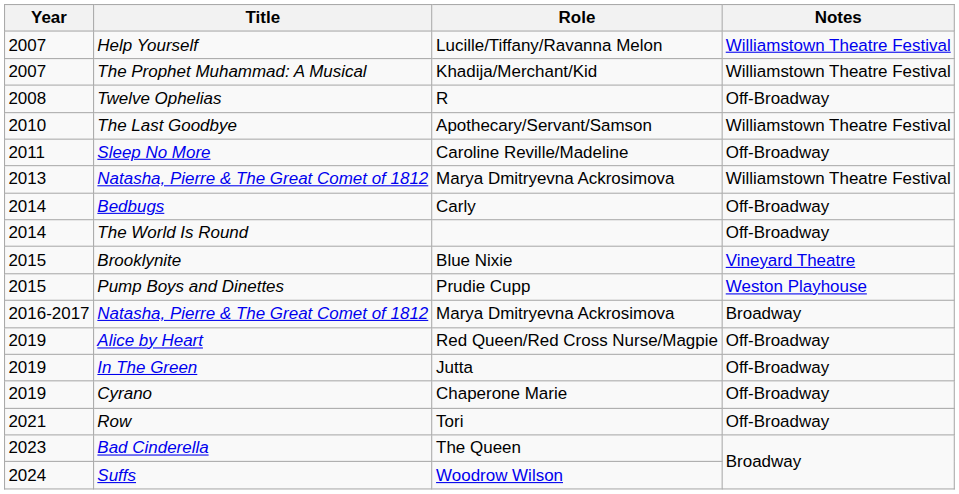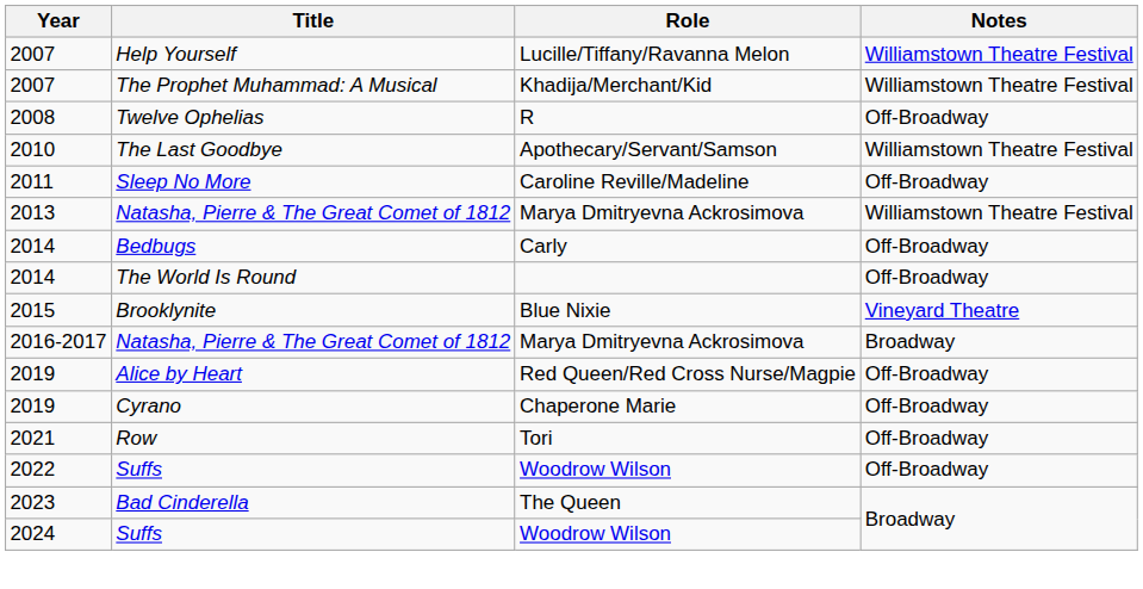- row: 2015 | Pump Boys and Dinettes | Prudie Cupp | Weston Playhouse
- row: 2019 | In The Green | Jutta | Off-Broadway
+ row: 2022 | Suffs | Woodrow Wilson | Off-Broadway
